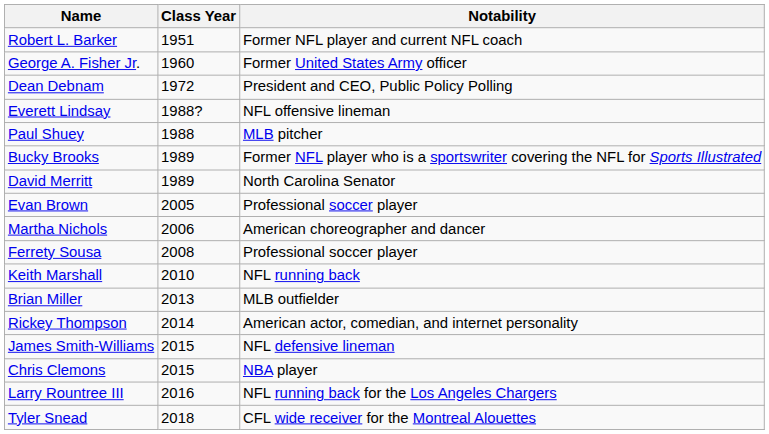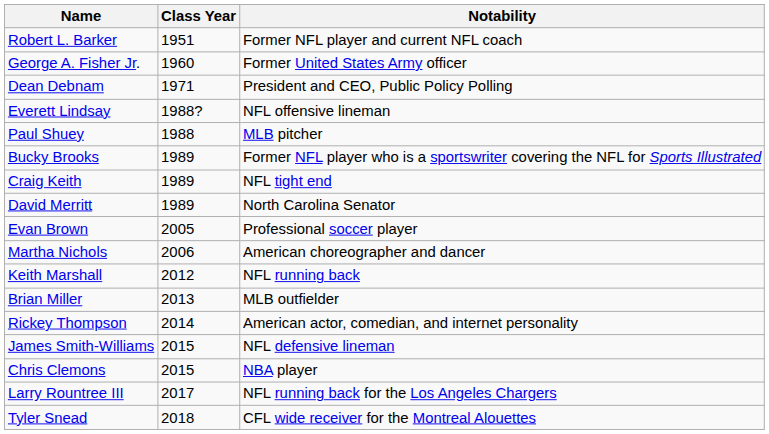Dean Debnam | Class Year: 1972 -> 1971
+ row: Craig Keith | 1989 | NFL tight end
- row: Ferrety Sousa | 2008 | Professional soccer player
Keith Marshall | Class Year: 2010 -> 2012
Larry Rountree III | Class Year: 2016 -> 2017
